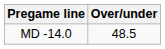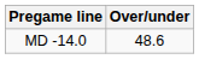MD -14.0 | Over/under: 48.5 -> 48.6
